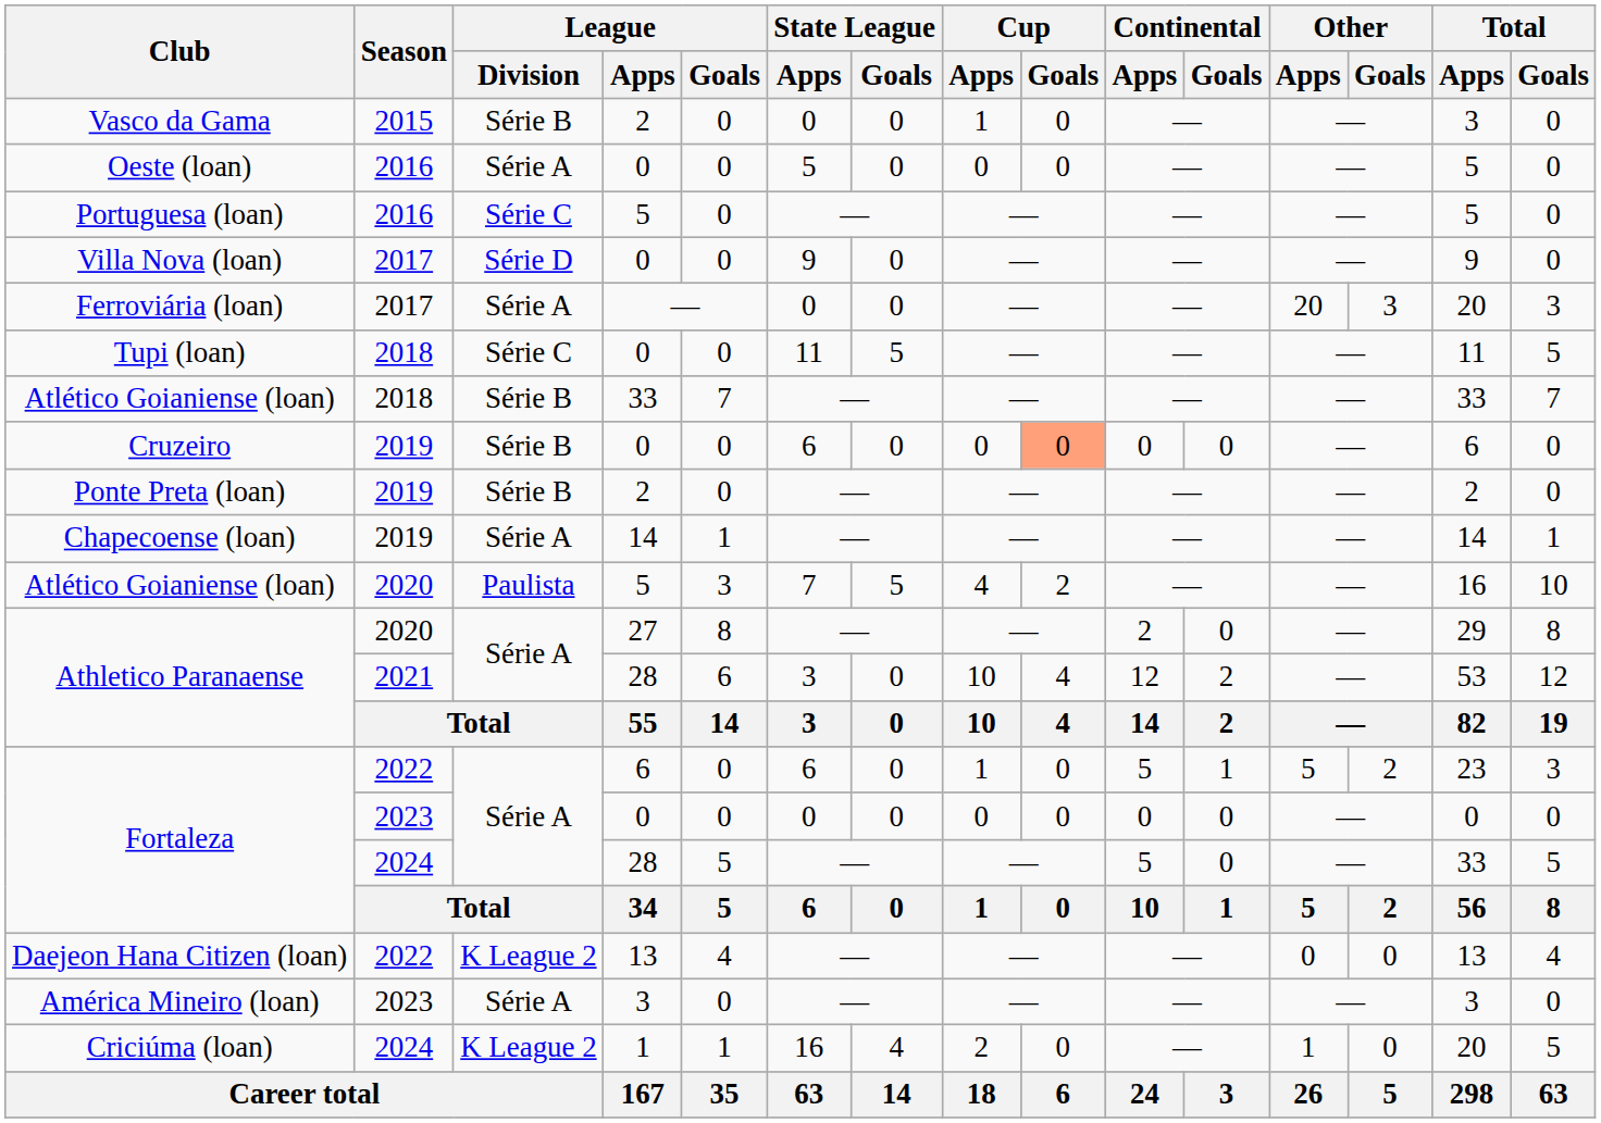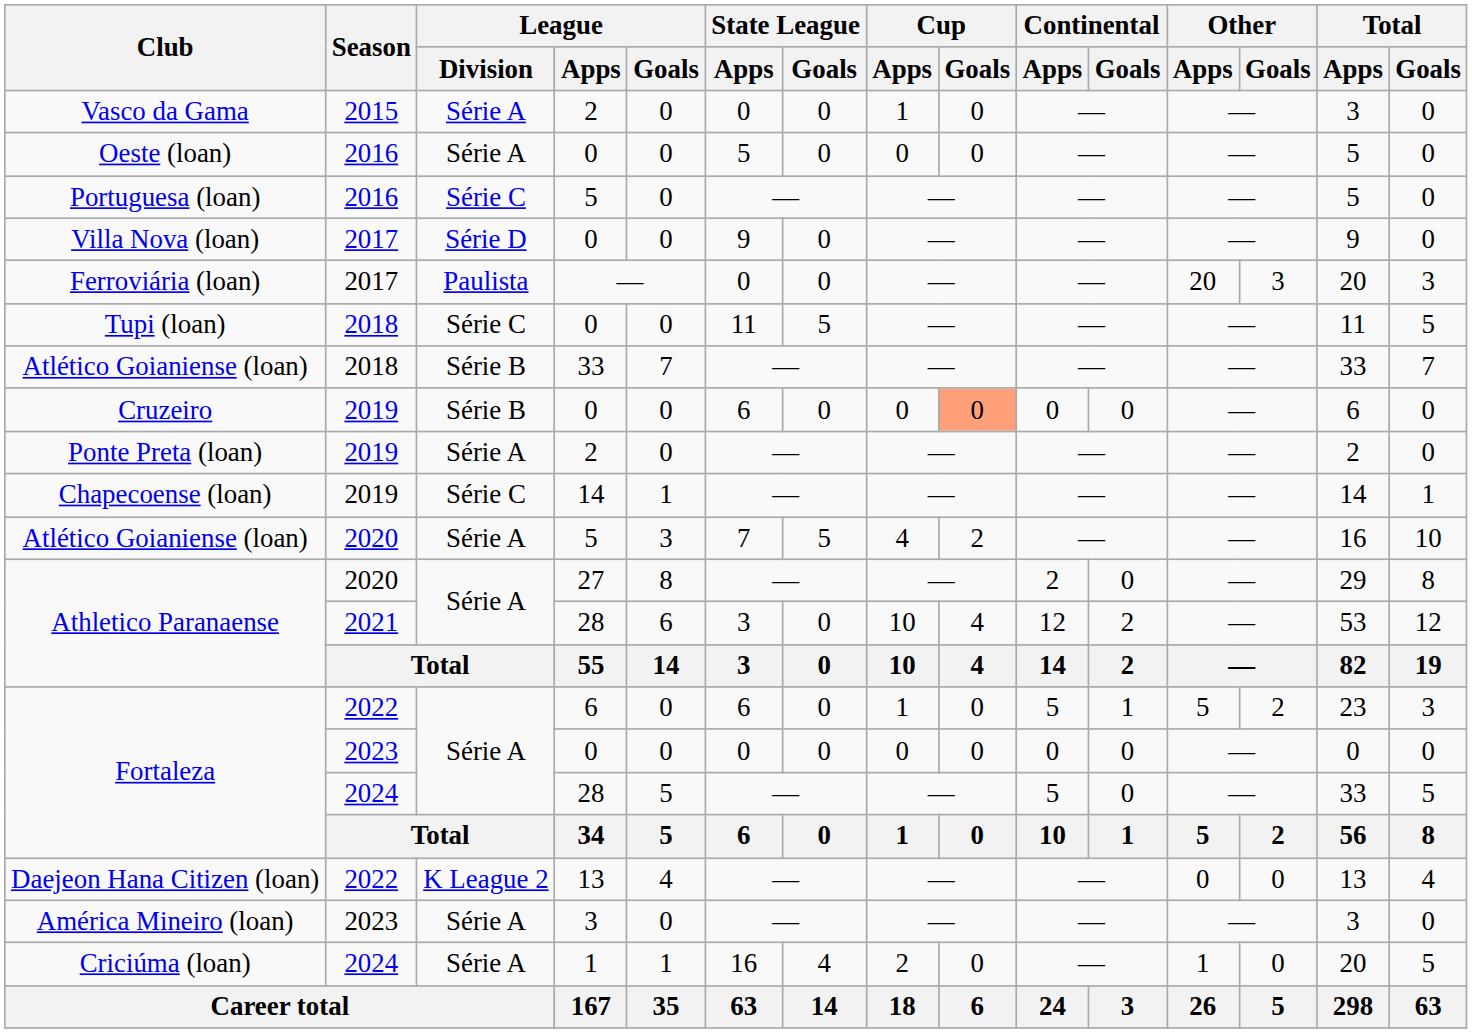Vasco da Gama | League / Division: Série B -> Série A
Ferroviária (loan) | League / Division: Série A -> Paulista
Ponte Preta (loan) | League / Division: Série B -> Série A
Chapecoense (loan) | League / Division: Série A -> Série C
Atlético Goianiense (loan) / 5 | League / Division: Paulista -> Série A
Criciúma (loan) | League / Division: K League 2 -> Série A
